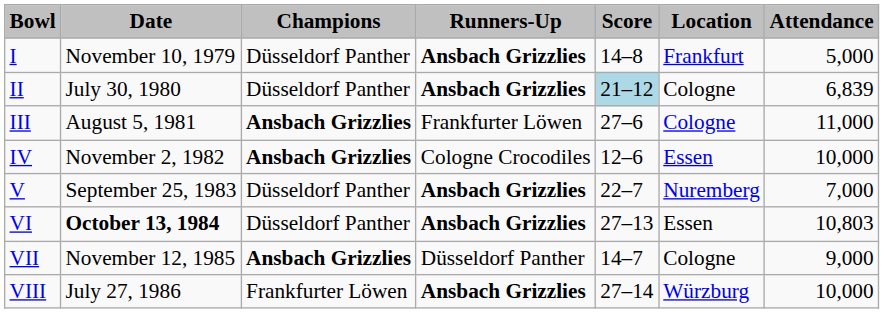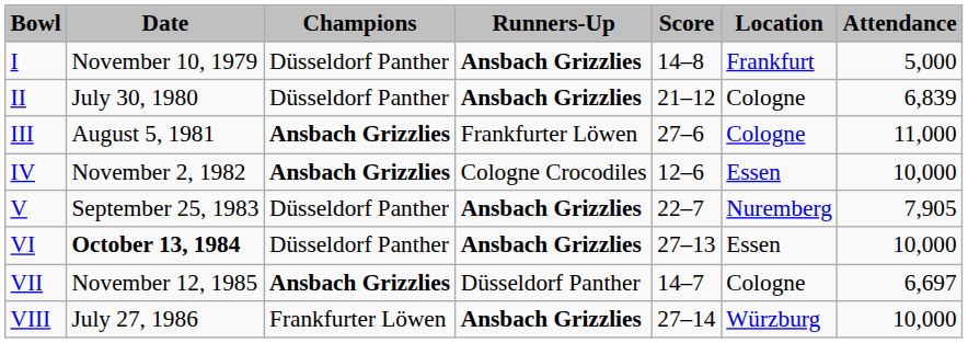II | Score: lightblue background -> no background
V | Attendance: 7,000 -> 7,905
VI | Attendance: 10,803 -> 10,000
VII | Attendance: 9,000 -> 6,697
